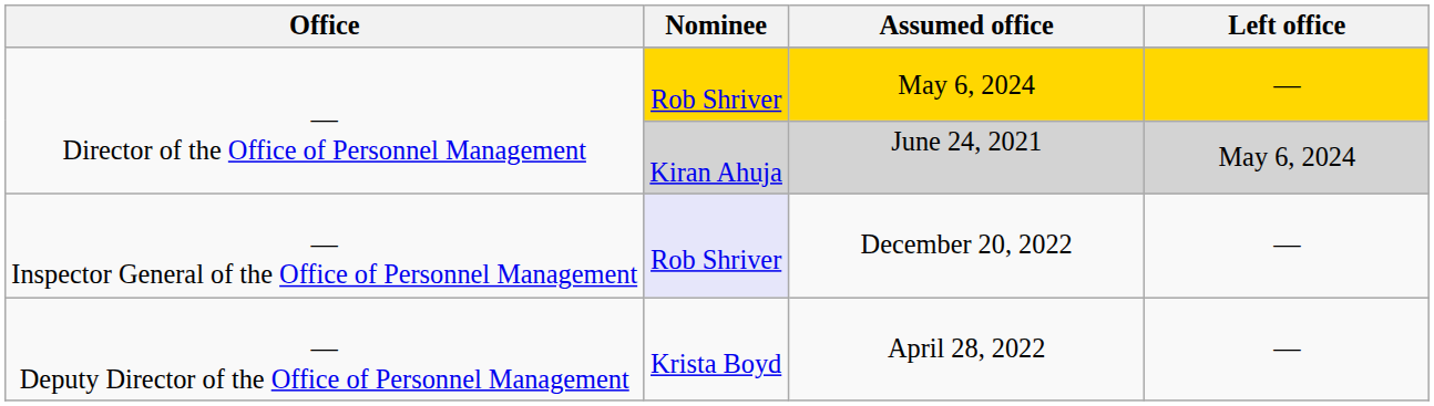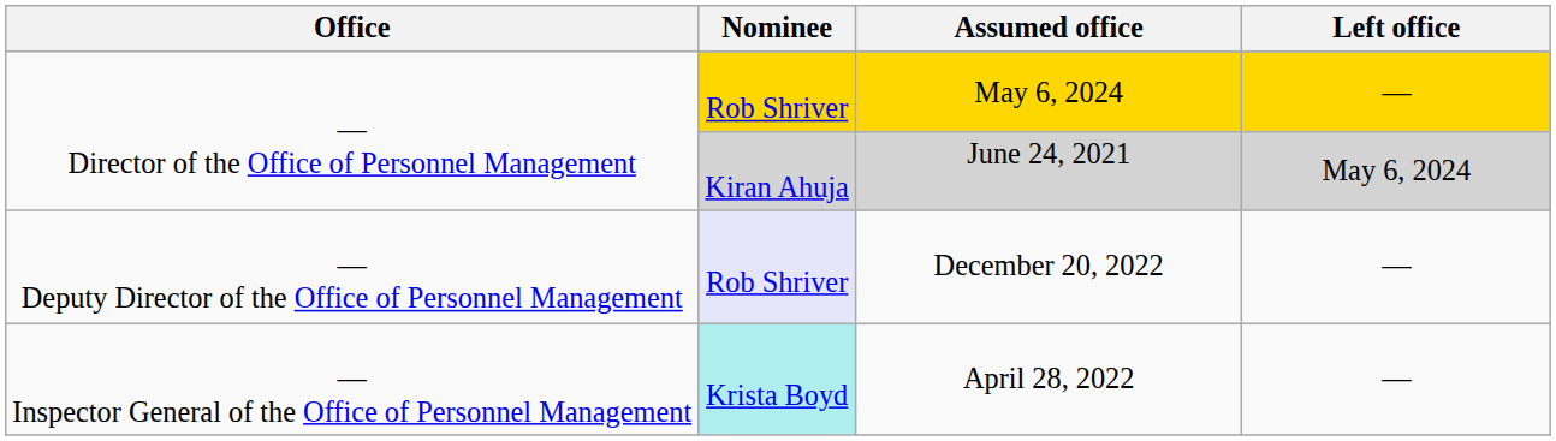December 20, 2022 | Office: — Inspector General of the Office of Personnel Management -> — Deputy Director of the Office of Personnel Management
April 28, 2022 | Office: — Deputy Director of the Office of Personnel Management -> — Inspector General of the Office of Personnel Management
April 28, 2022 | Nominee: no background -> paleturquoise background
